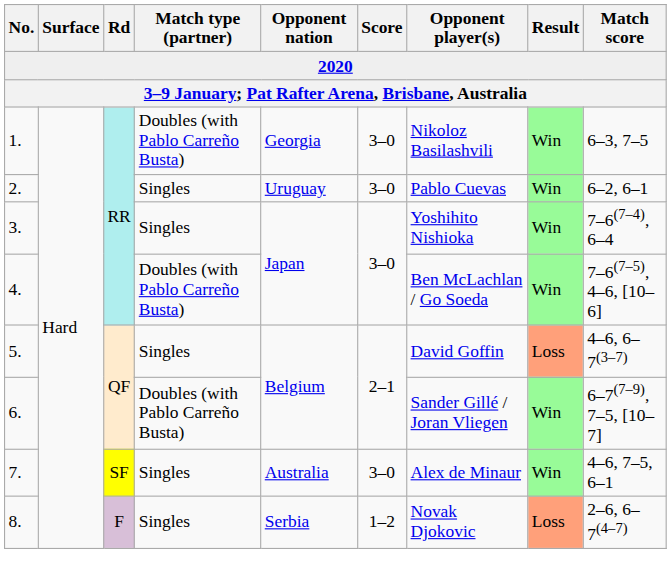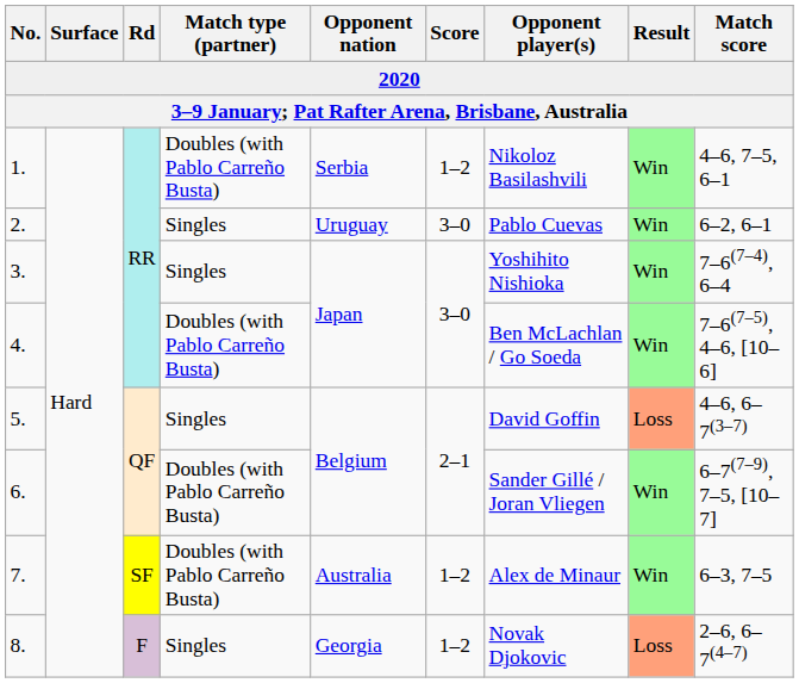1. | Opponent nation: Georgia -> Serbia
1. | Score: 3–0 -> 1–2
1. | Match score: 6–3, 7–5 -> 4–6, 7–5, 6–1
7. | Match type (partner): Singles -> Doubles (with Pablo Carreño Busta)
7. | Score: 3–0 -> 1–2
7. | Match score: 4–6, 7–5, 6–1 -> 6–3, 7–5
8. | Opponent nation: Serbia -> Georgia
